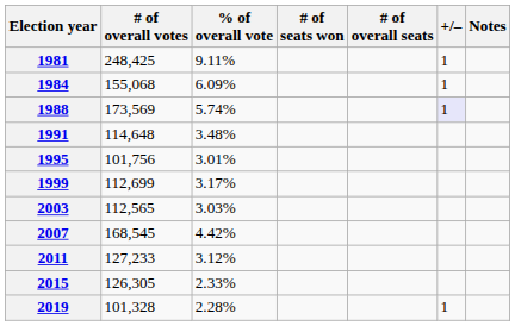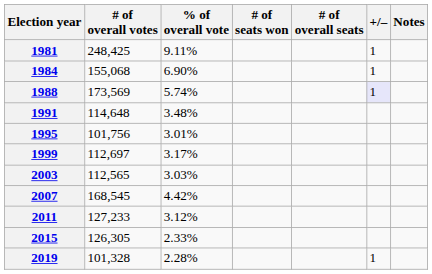1984 | % of overall vote: 6.09% -> 6.90%
1999 | # of overall votes: 112,699 -> 112,697
